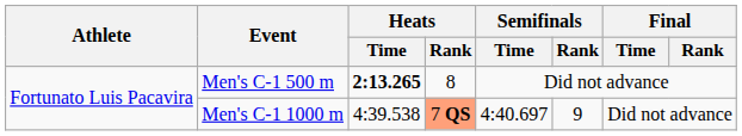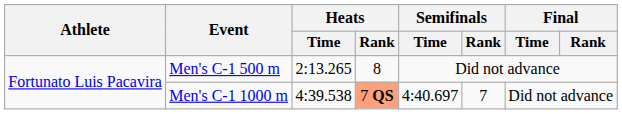Men's C-1 500 m | Heats / Time: bold -> normal
Men's C-1 1000 m | Semifinals / Rank: 9 -> 7
